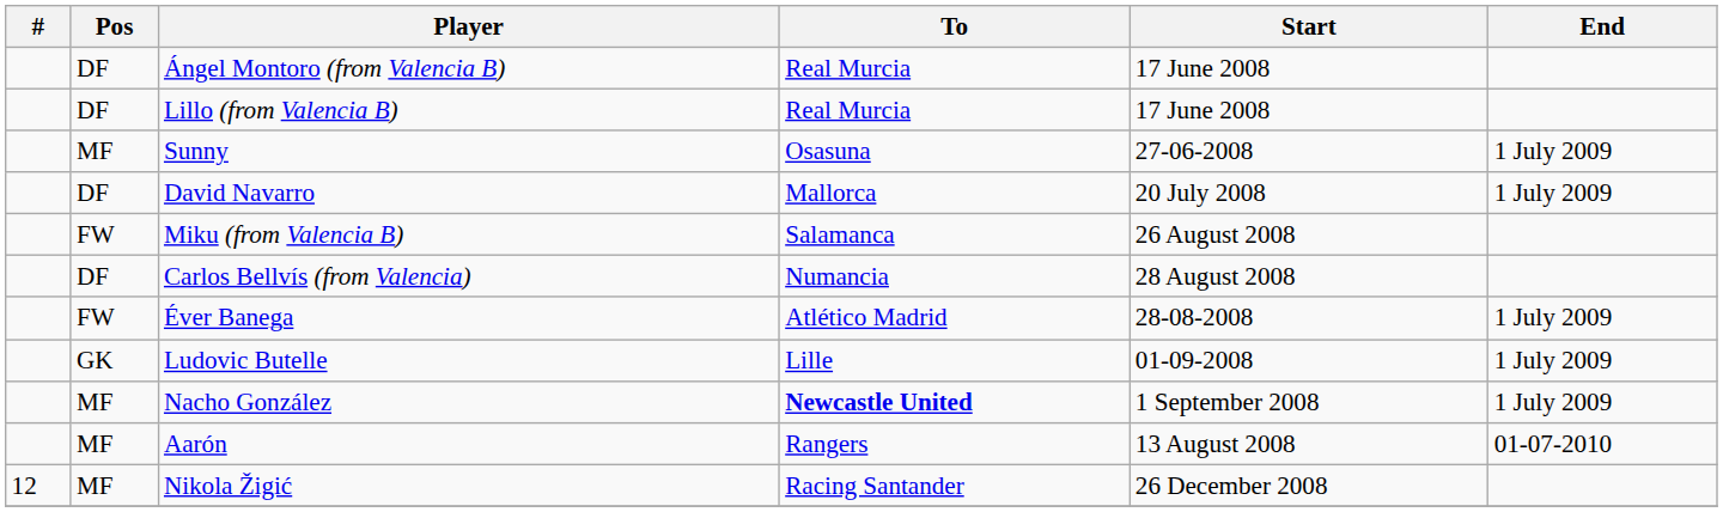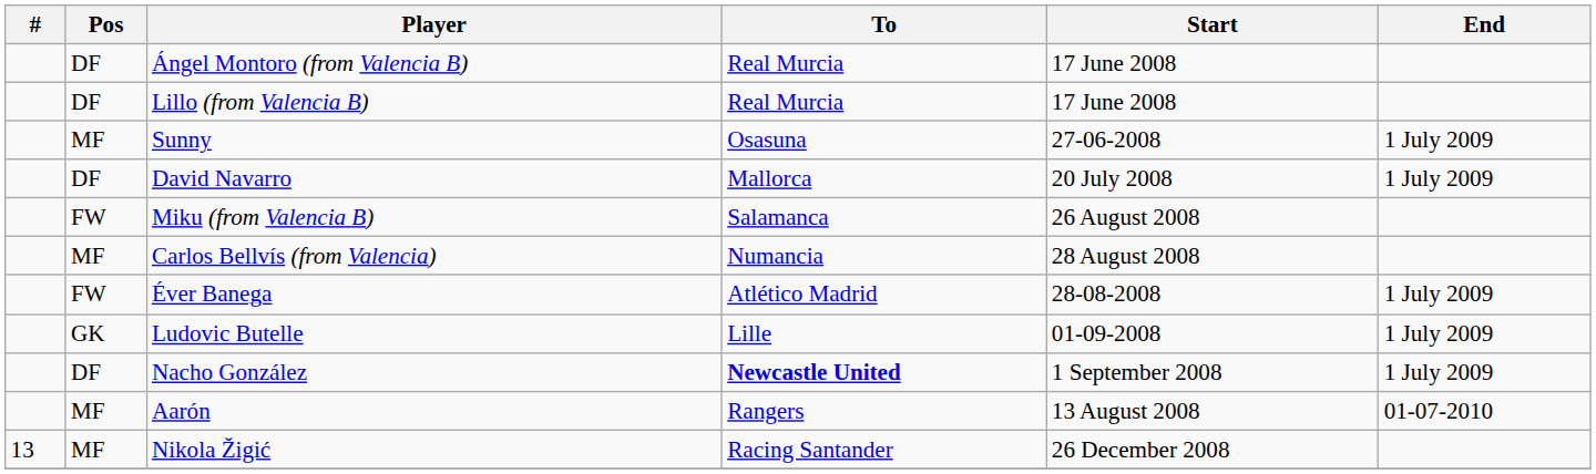Carlos Bellvís (from Valencia) | Pos: DF -> MF
Nacho González | Pos: MF -> DF
Nikola Žigić | #: 12 -> 13
